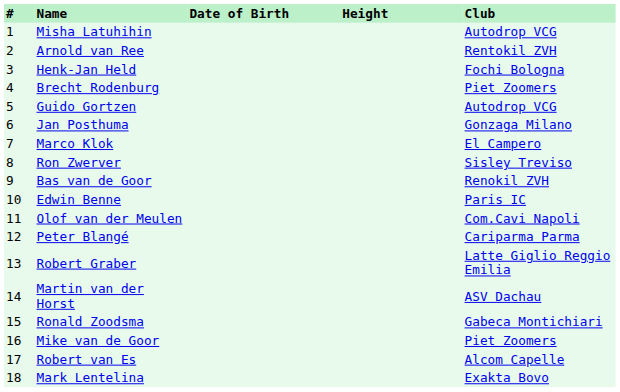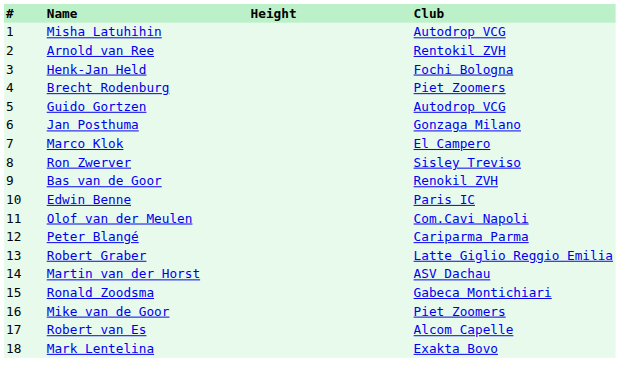- column: Date of Birth
